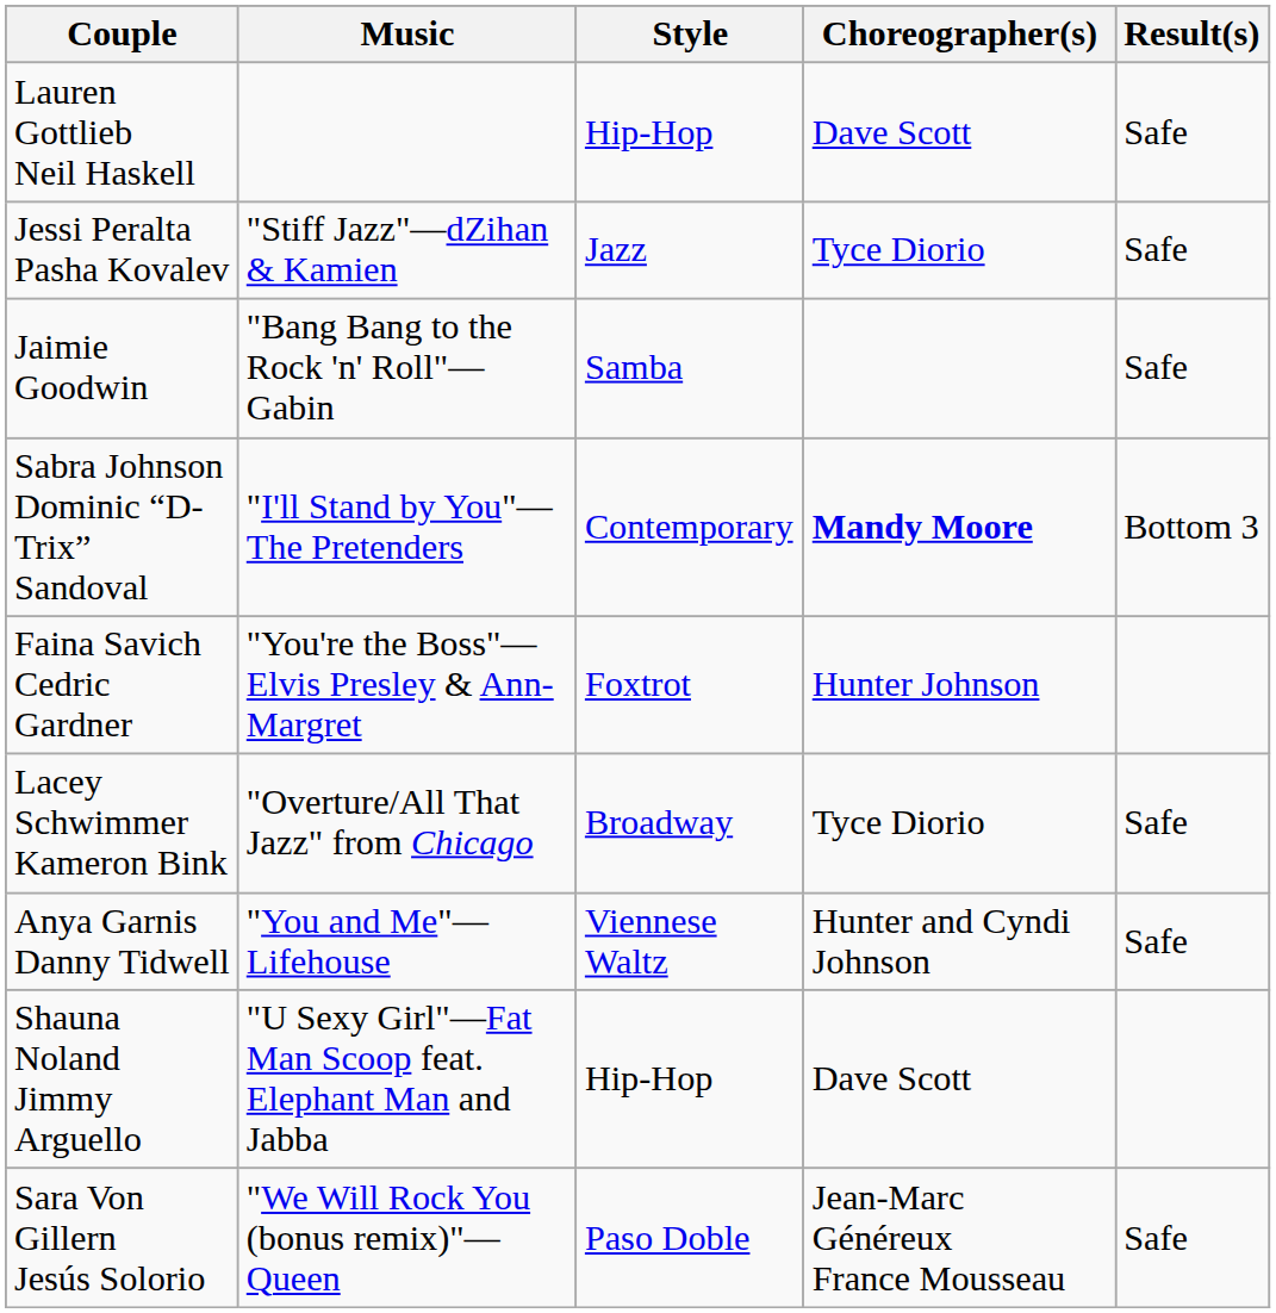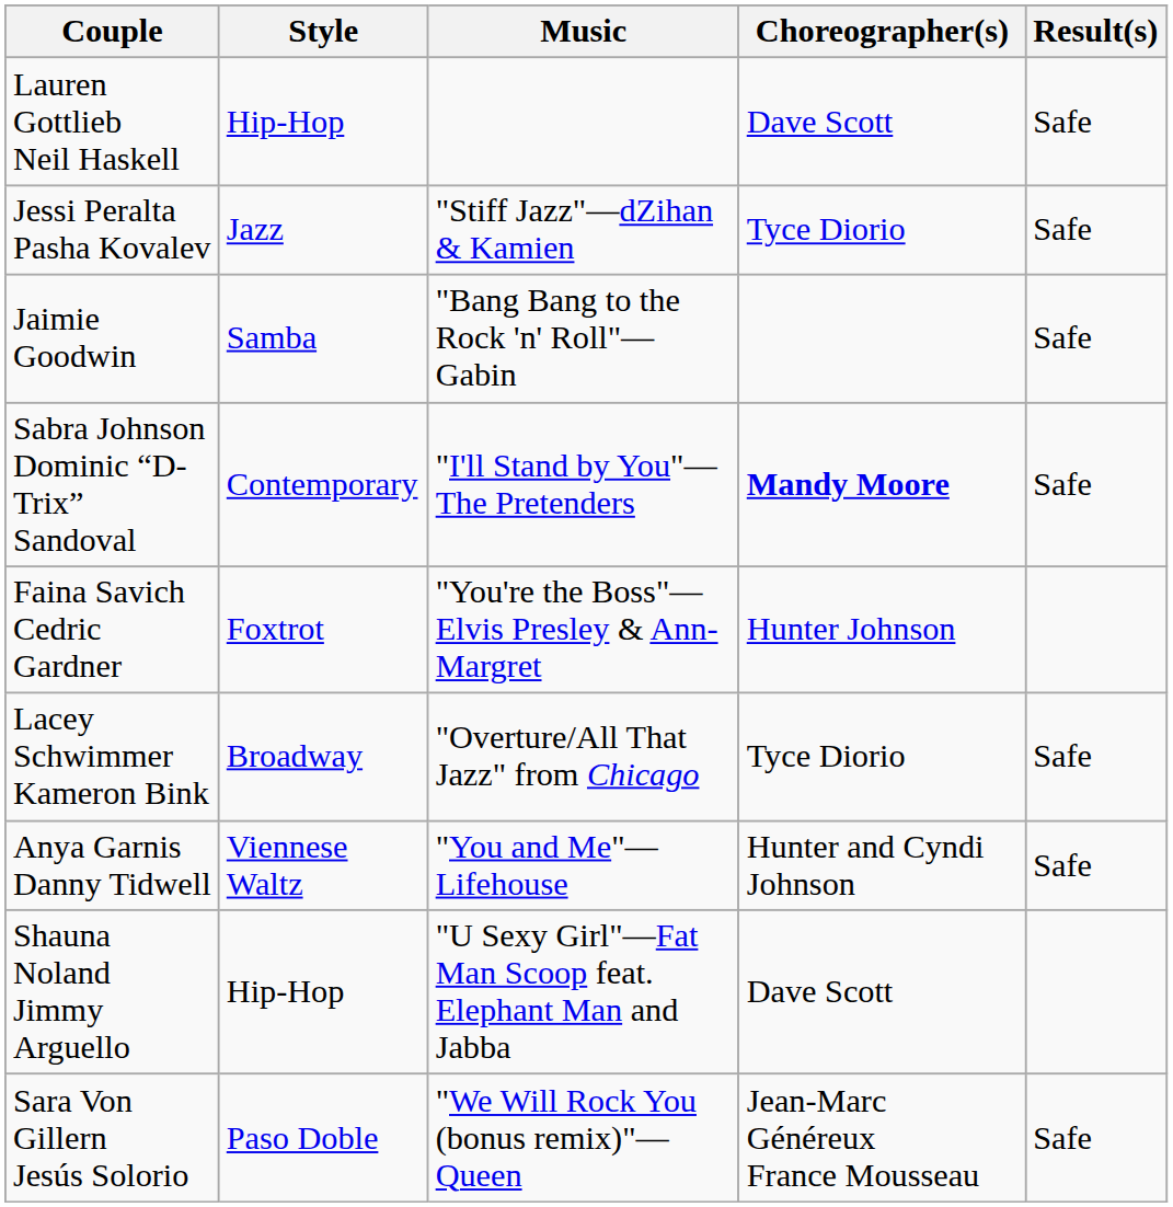columns swapped: Style <-> Music
Sabra Johnson Dominic “D-Trix” Sandoval | Result(s): Bottom 3 -> Safe
